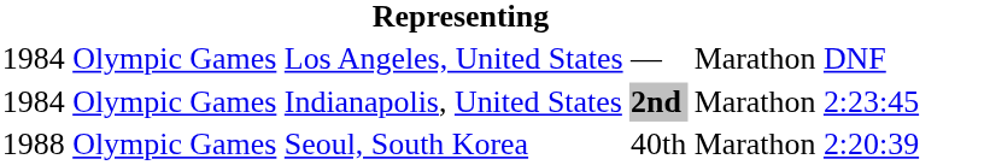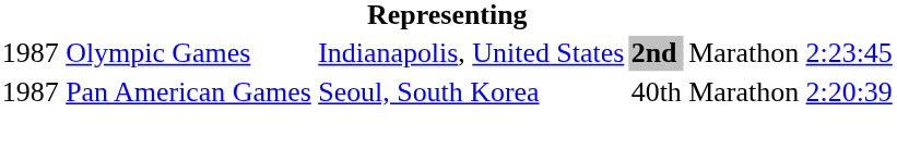- row: 1984 | Olympic Games | Los Angeles, United States | — | Marathon | DNF
Indianapolis, United States | column 1: 1984 -> 1987
Seoul, South Korea | column 1: 1988 -> 1987
Seoul, South Korea | column 2: Olympic Games -> Pan American Games
